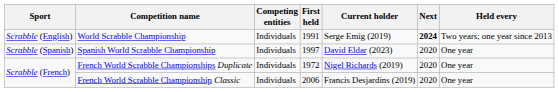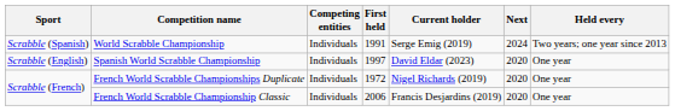World Scrabble Championship | Sport: Scrabble (English) -> Scrabble (Spanish)
World Scrabble Championship | Next: bold -> normal
Spanish World Scrabble Championship | Sport: Scrabble (Spanish) -> Scrabble (English)
